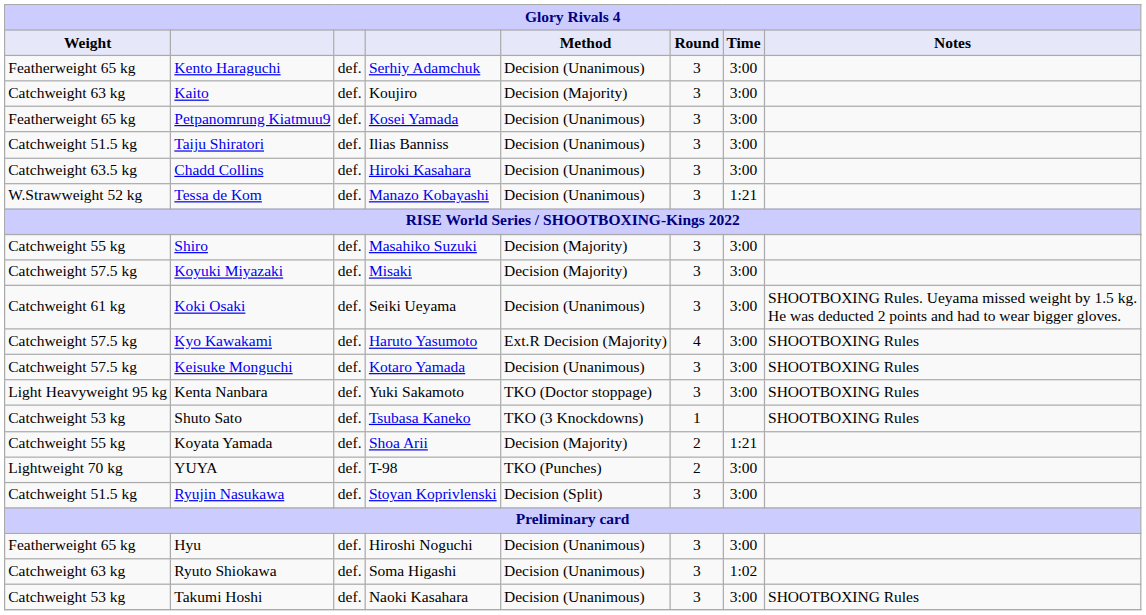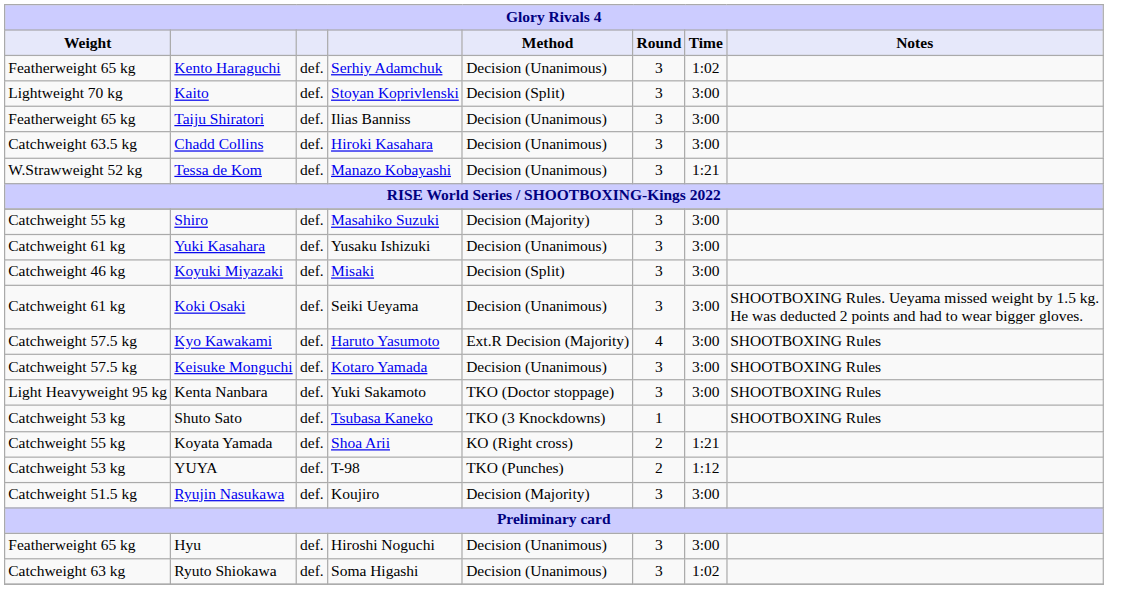Kento Haraguchi | Time: 3:00 -> 1:02
Kaito | Weight: Catchweight 63 kg -> Lightweight 70 kg
Kaito | column 4: Koujiro -> Stoyan Koprivlenski
Kaito | Method: Decision (Majority) -> Decision (Split)
- row: Featherweight 65 kg | Petpanomrung Kiatmuu9 | def. | Kosei Yamada | Decision (Unanimous) | 3 | 3:00
Taiju Shiratori | Weight: Catchweight 51.5 kg -> Featherweight 65 kg
+ row: Catchweight 61 kg | Yuki Kasahara | def. | Yusaku Ishizuki | Decision (Unanimous) | 3 | 3:00
Koyuki Miyazaki | Weight: Catchweight 57.5 kg -> Catchweight 46 kg
Koyuki Miyazaki | Method: Decision (Majority) -> Decision (Split)
Koyata Yamada | Method: Decision (Majority) -> KO (Right cross)
YUYA | Weight: Lightweight 70 kg -> Catchweight 53 kg
YUYA | Time: 3:00 -> 1:12
Ryujin Nasukawa | column 4: Stoyan Koprivlenski -> Koujiro
Ryujin Nasukawa | Method: Decision (Split) -> Decision (Majority)
- row: Catchweight 53 kg | Takumi Hoshi | def. | Naoki Kasahara | Decision (Unanimous) | 3 | 3:00 | SHOOTBOXING Rules
